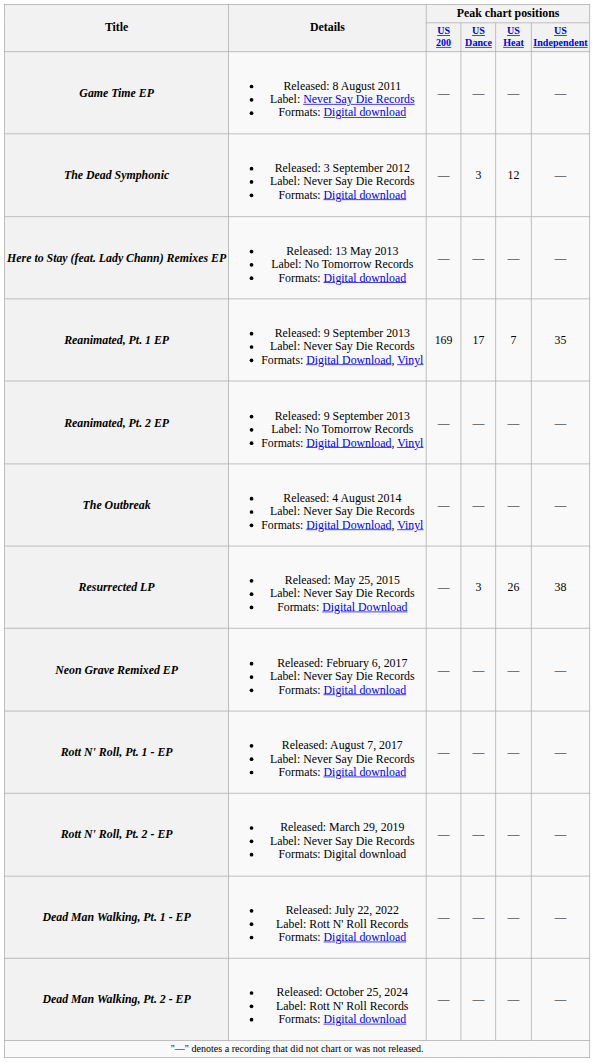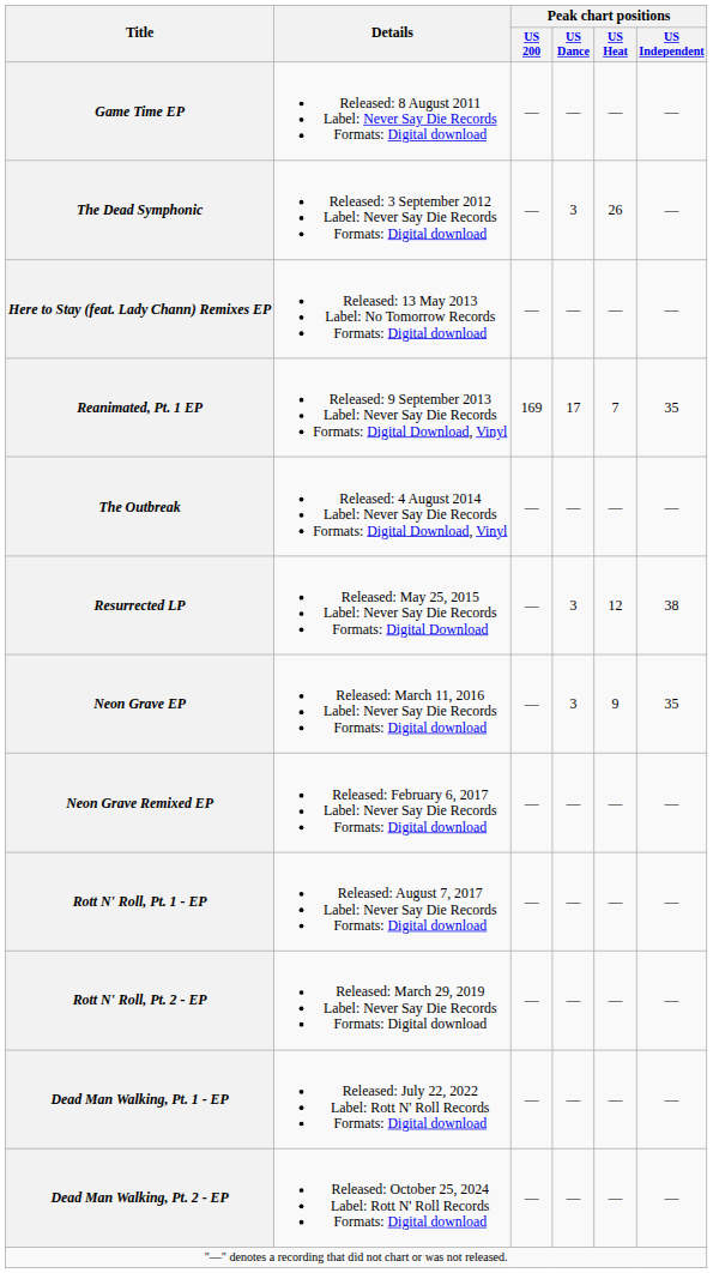The Dead Symphonic | Peak chart positions / US Heat: 12 -> 26
- row: Reanimated, Pt. 2 EP | Released: 9 September 2013 Label: No Tomorrow Records Formats: Digital Download, Vinyl | — | — | — | —
Resurrected LP | Peak chart positions / US Heat: 26 -> 12
+ row: Neon Grave EP | Released: March 11, 2016 Label: Never Say Die Records Formats: Digital download | — | 3 | 9 | 35
